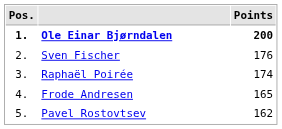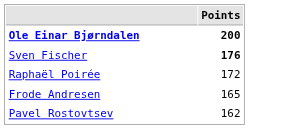- column: Pos. | 1. | 2. | 3. | 4. | 5.
Sven Fischer | Points: normal -> bold
Raphaël Poirée | Points: 174 -> 172
